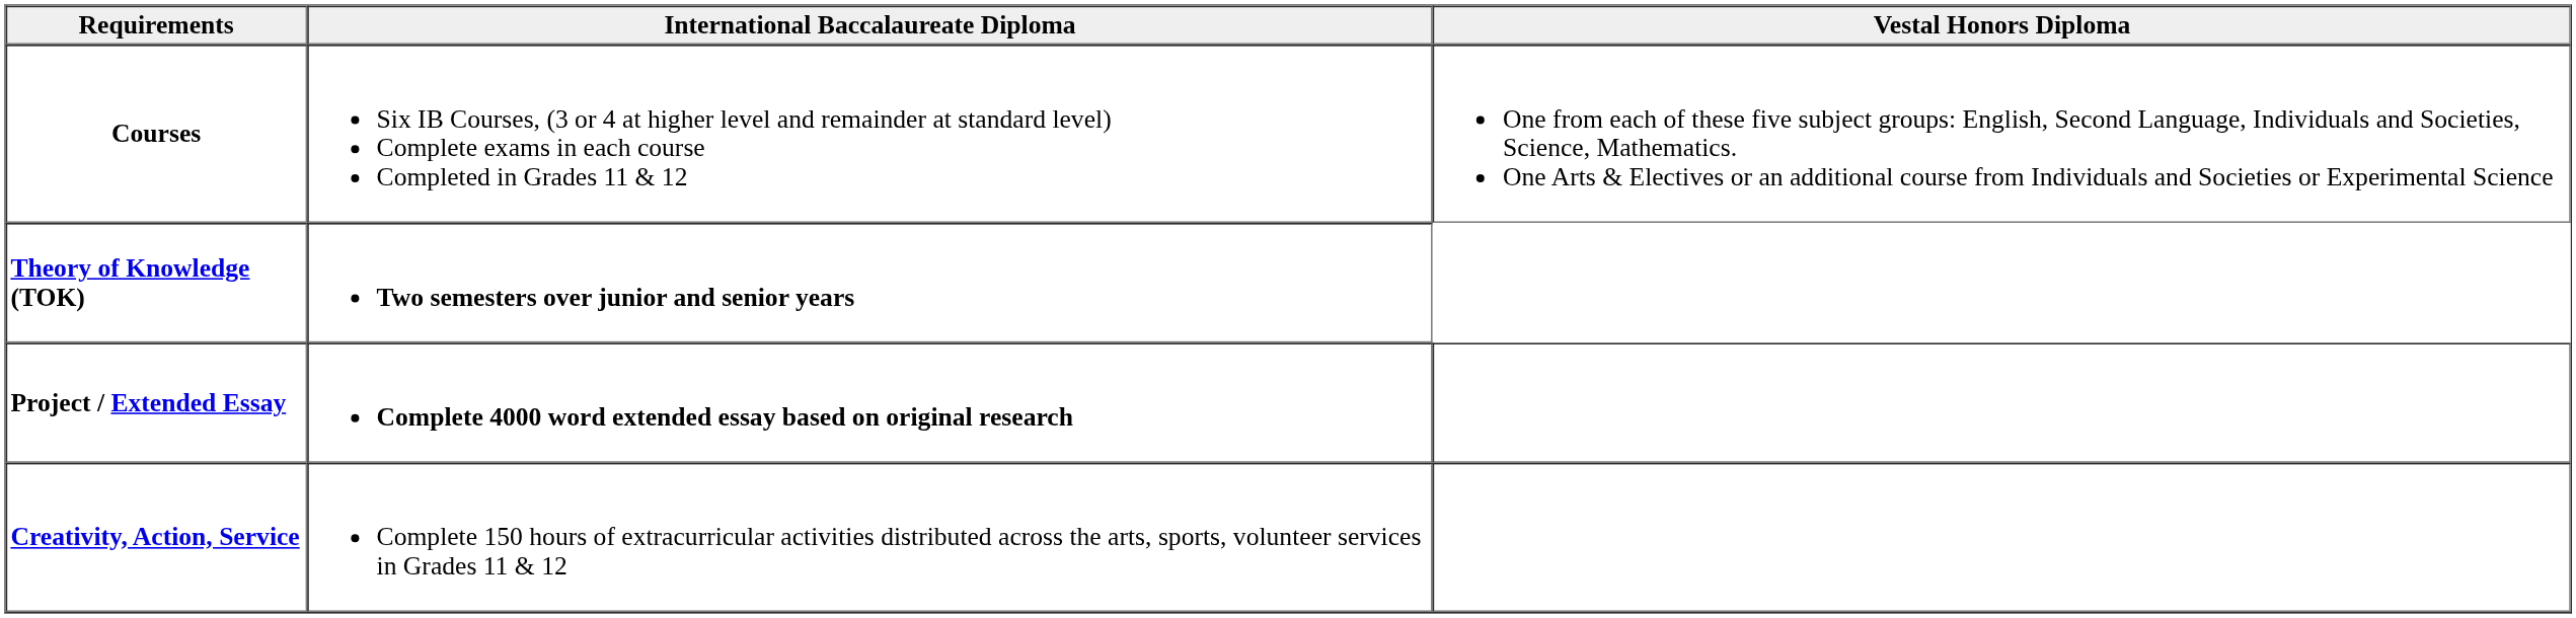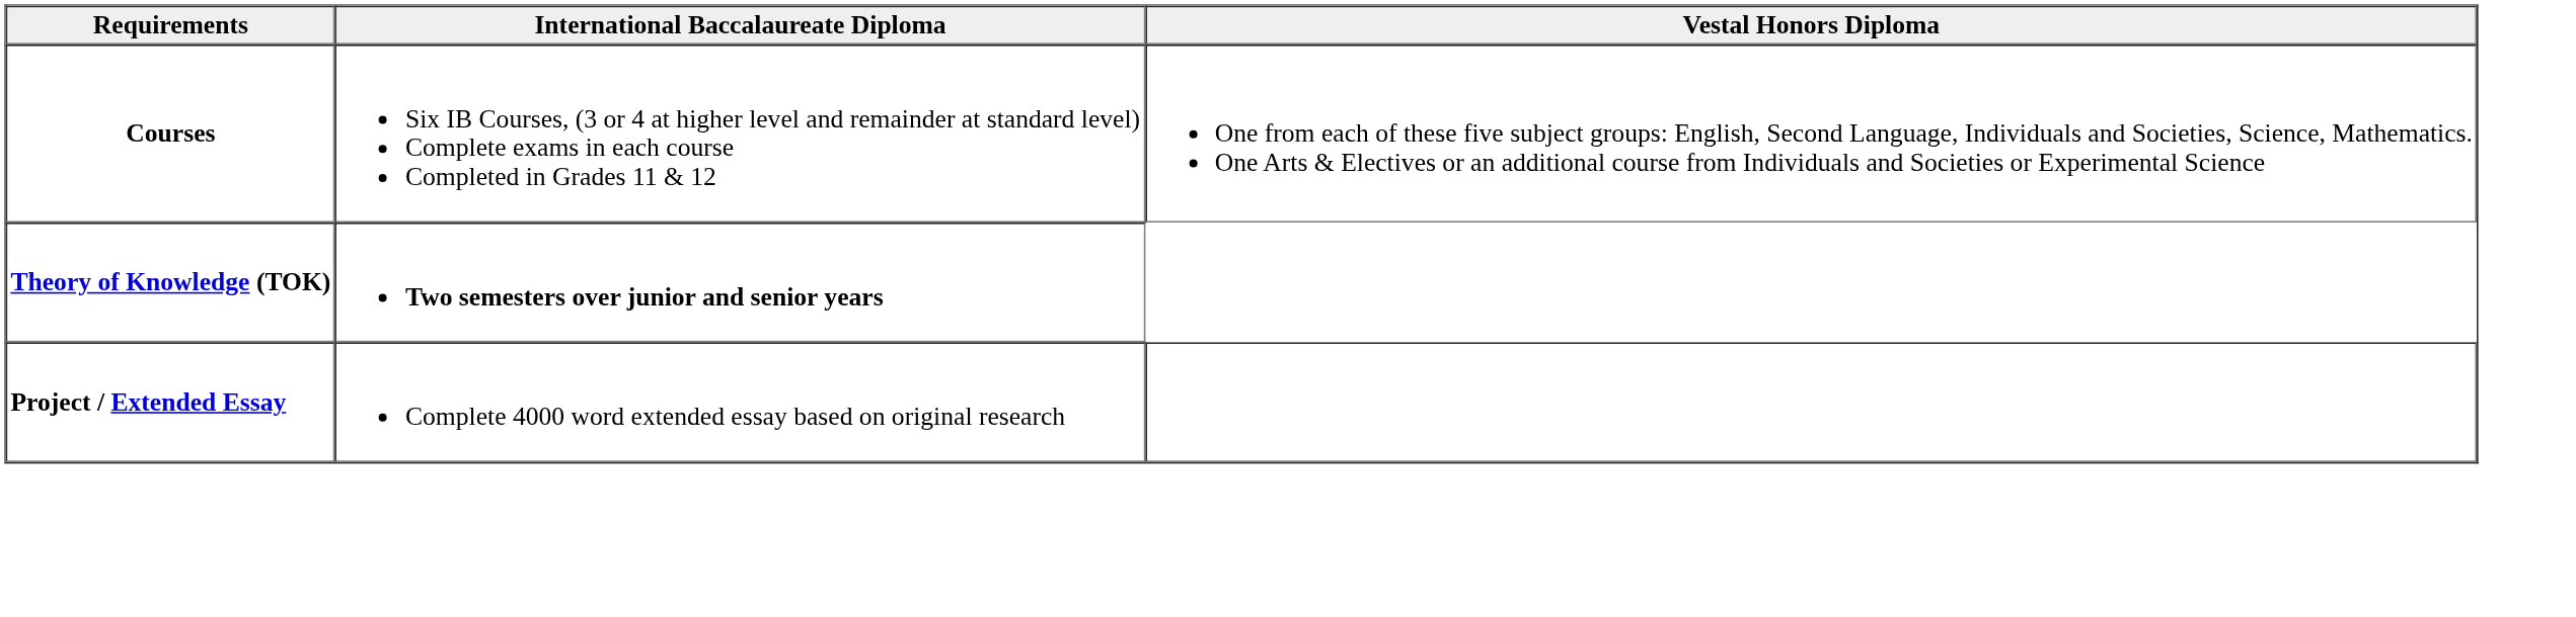Project / Extended Essay | International Baccalaureate Diploma: bold -> normal
- row: Creativity, Action, Service | Complete 150 hours of extracurricular activities distributed across the arts, sports, volunteer services in Grades 11 & 12
